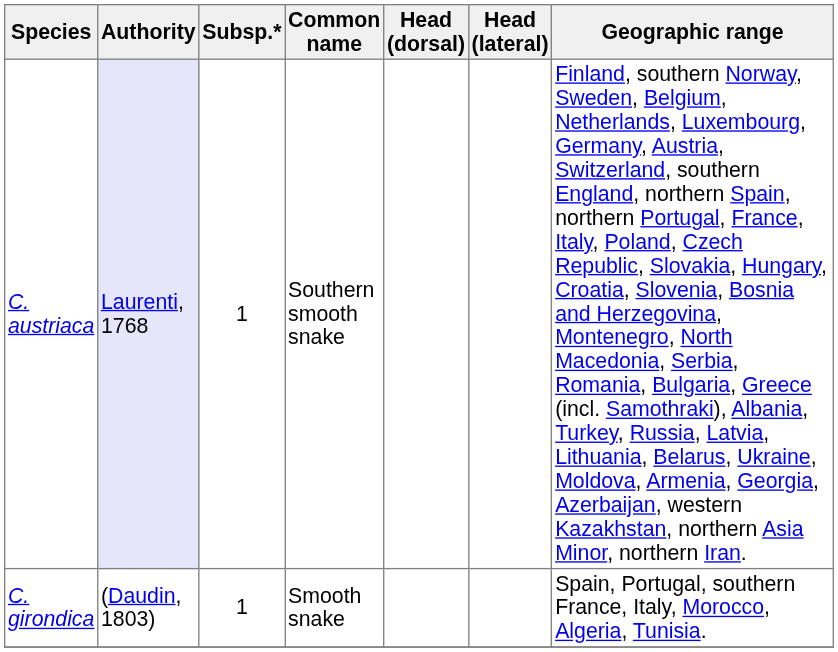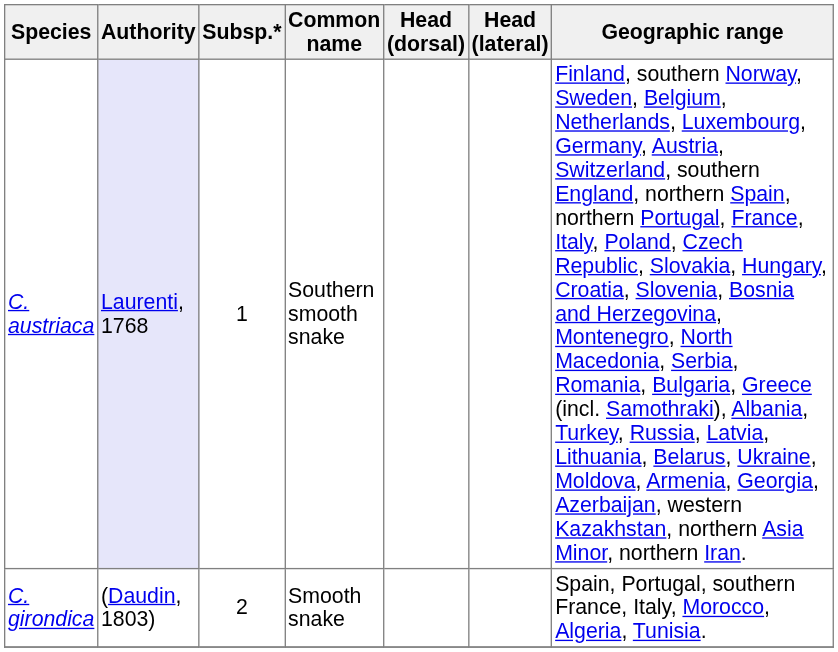C. girondica | Subsp.*: 1 -> 2
